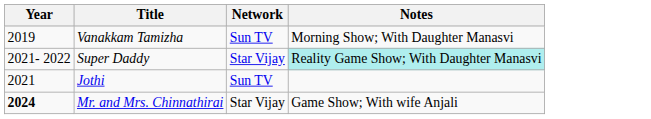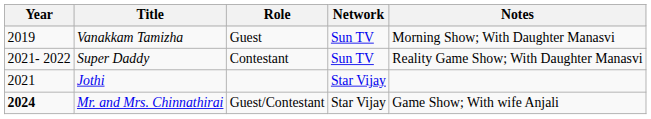+ column: Role | Guest | Contestant | Guest/Contestant
Super Daddy | Network: Star Vijay -> Sun TV
Super Daddy | Notes: paleturquoise background -> no background
Jothi | Network: Sun TV -> Star Vijay
